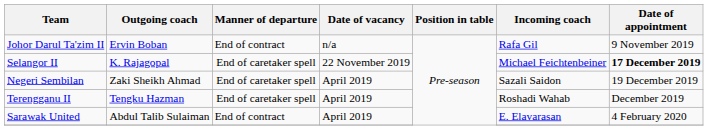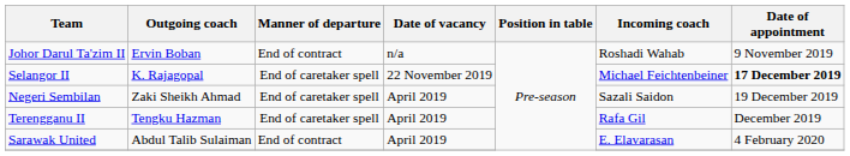Johor Darul Ta'zim II | Incoming coach: Rafa Gil -> Roshadi Wahab
Terengganu II | Incoming coach: Roshadi Wahab -> Rafa Gil
